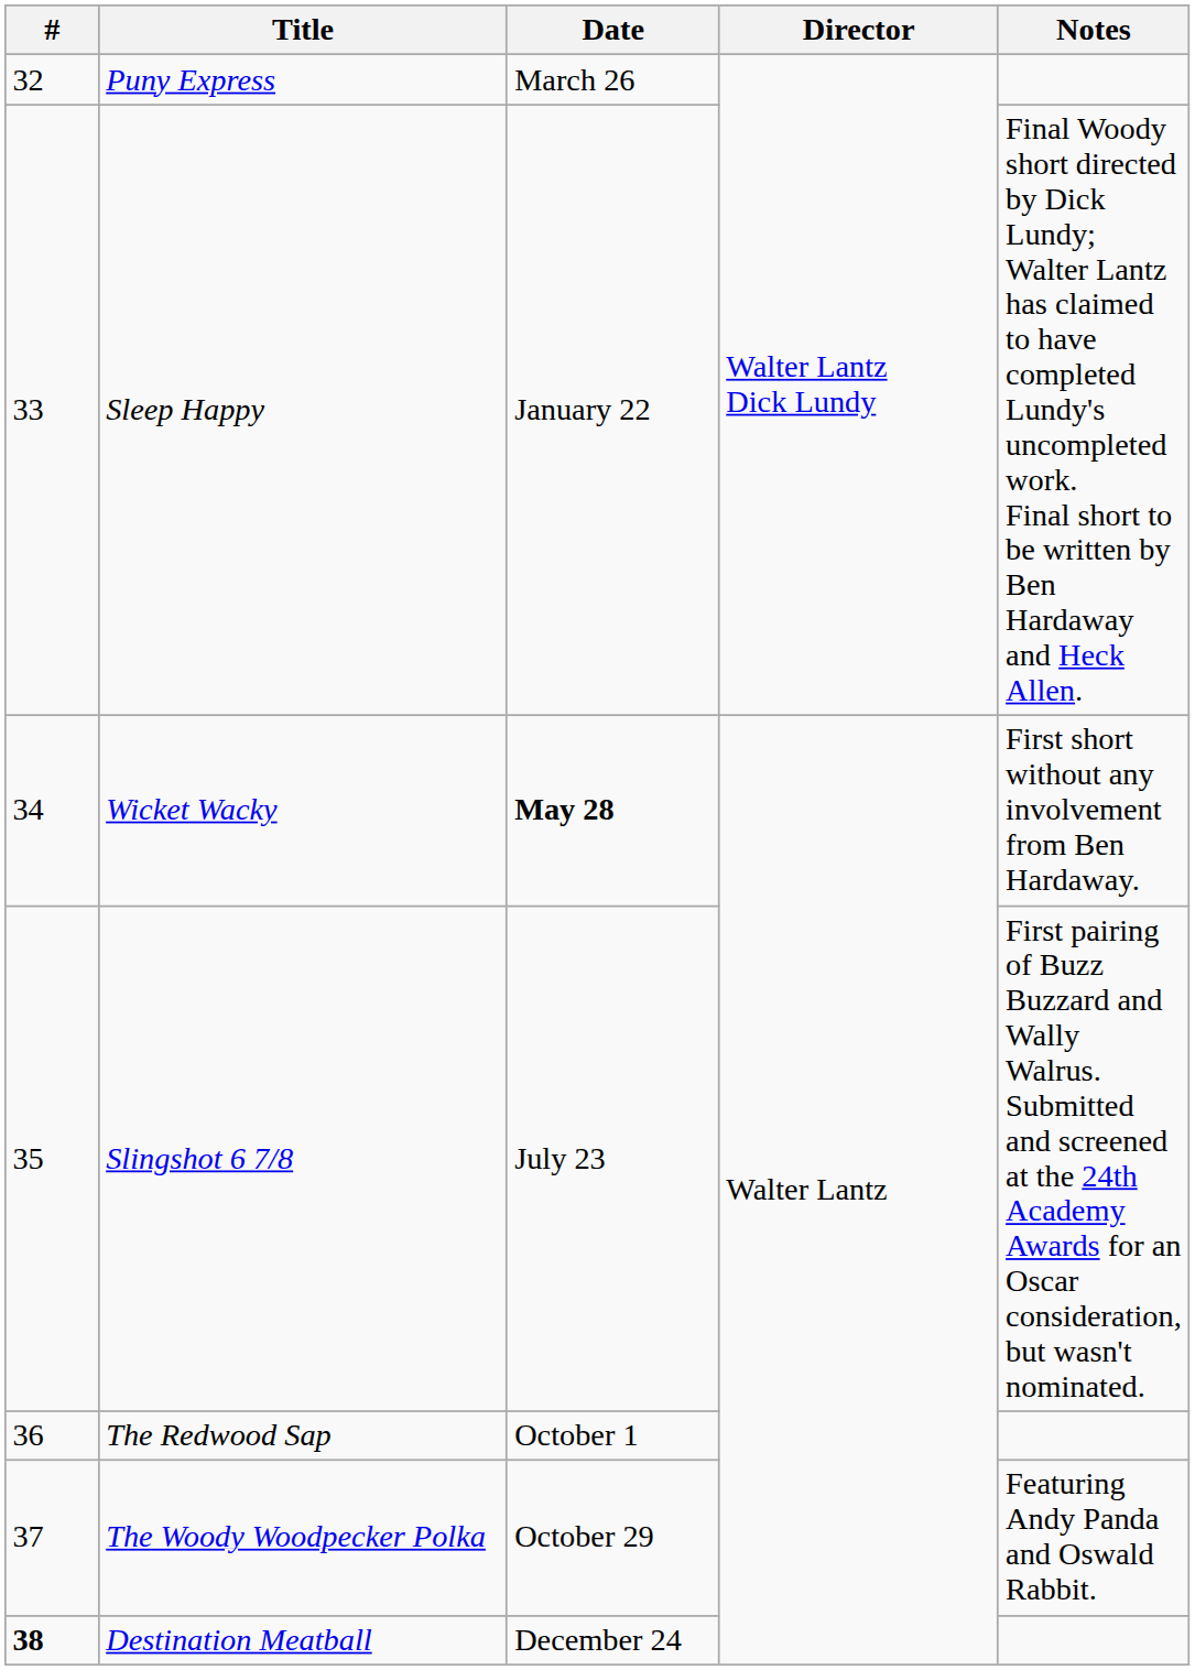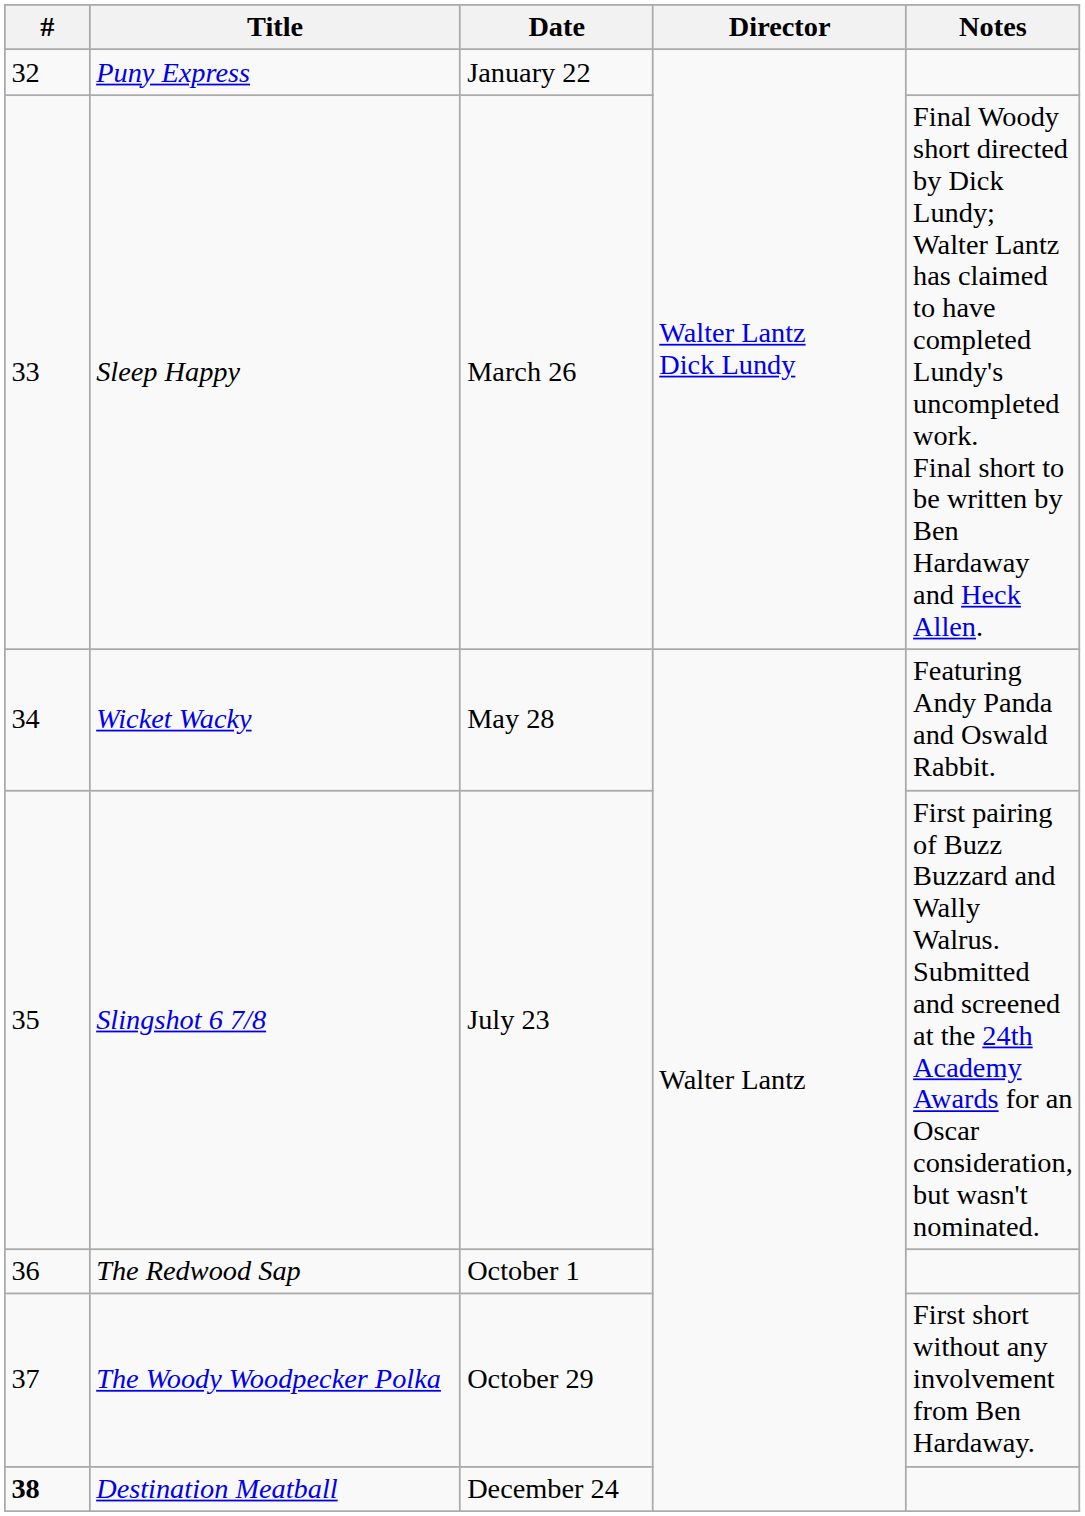Puny Express | Date: March 26 -> January 22
Sleep Happy | Date: January 22 -> March 26
Wicket Wacky | Date: bold -> normal
Wicket Wacky | Notes: First short without any involvement from Ben Hardaway. -> Featuring Andy Panda and Oswald Rabbit.
The Woody Woodpecker Polka | Notes: Featuring Andy Panda and Oswald Rabbit. -> First short without any involvement from Ben Hardaway.
